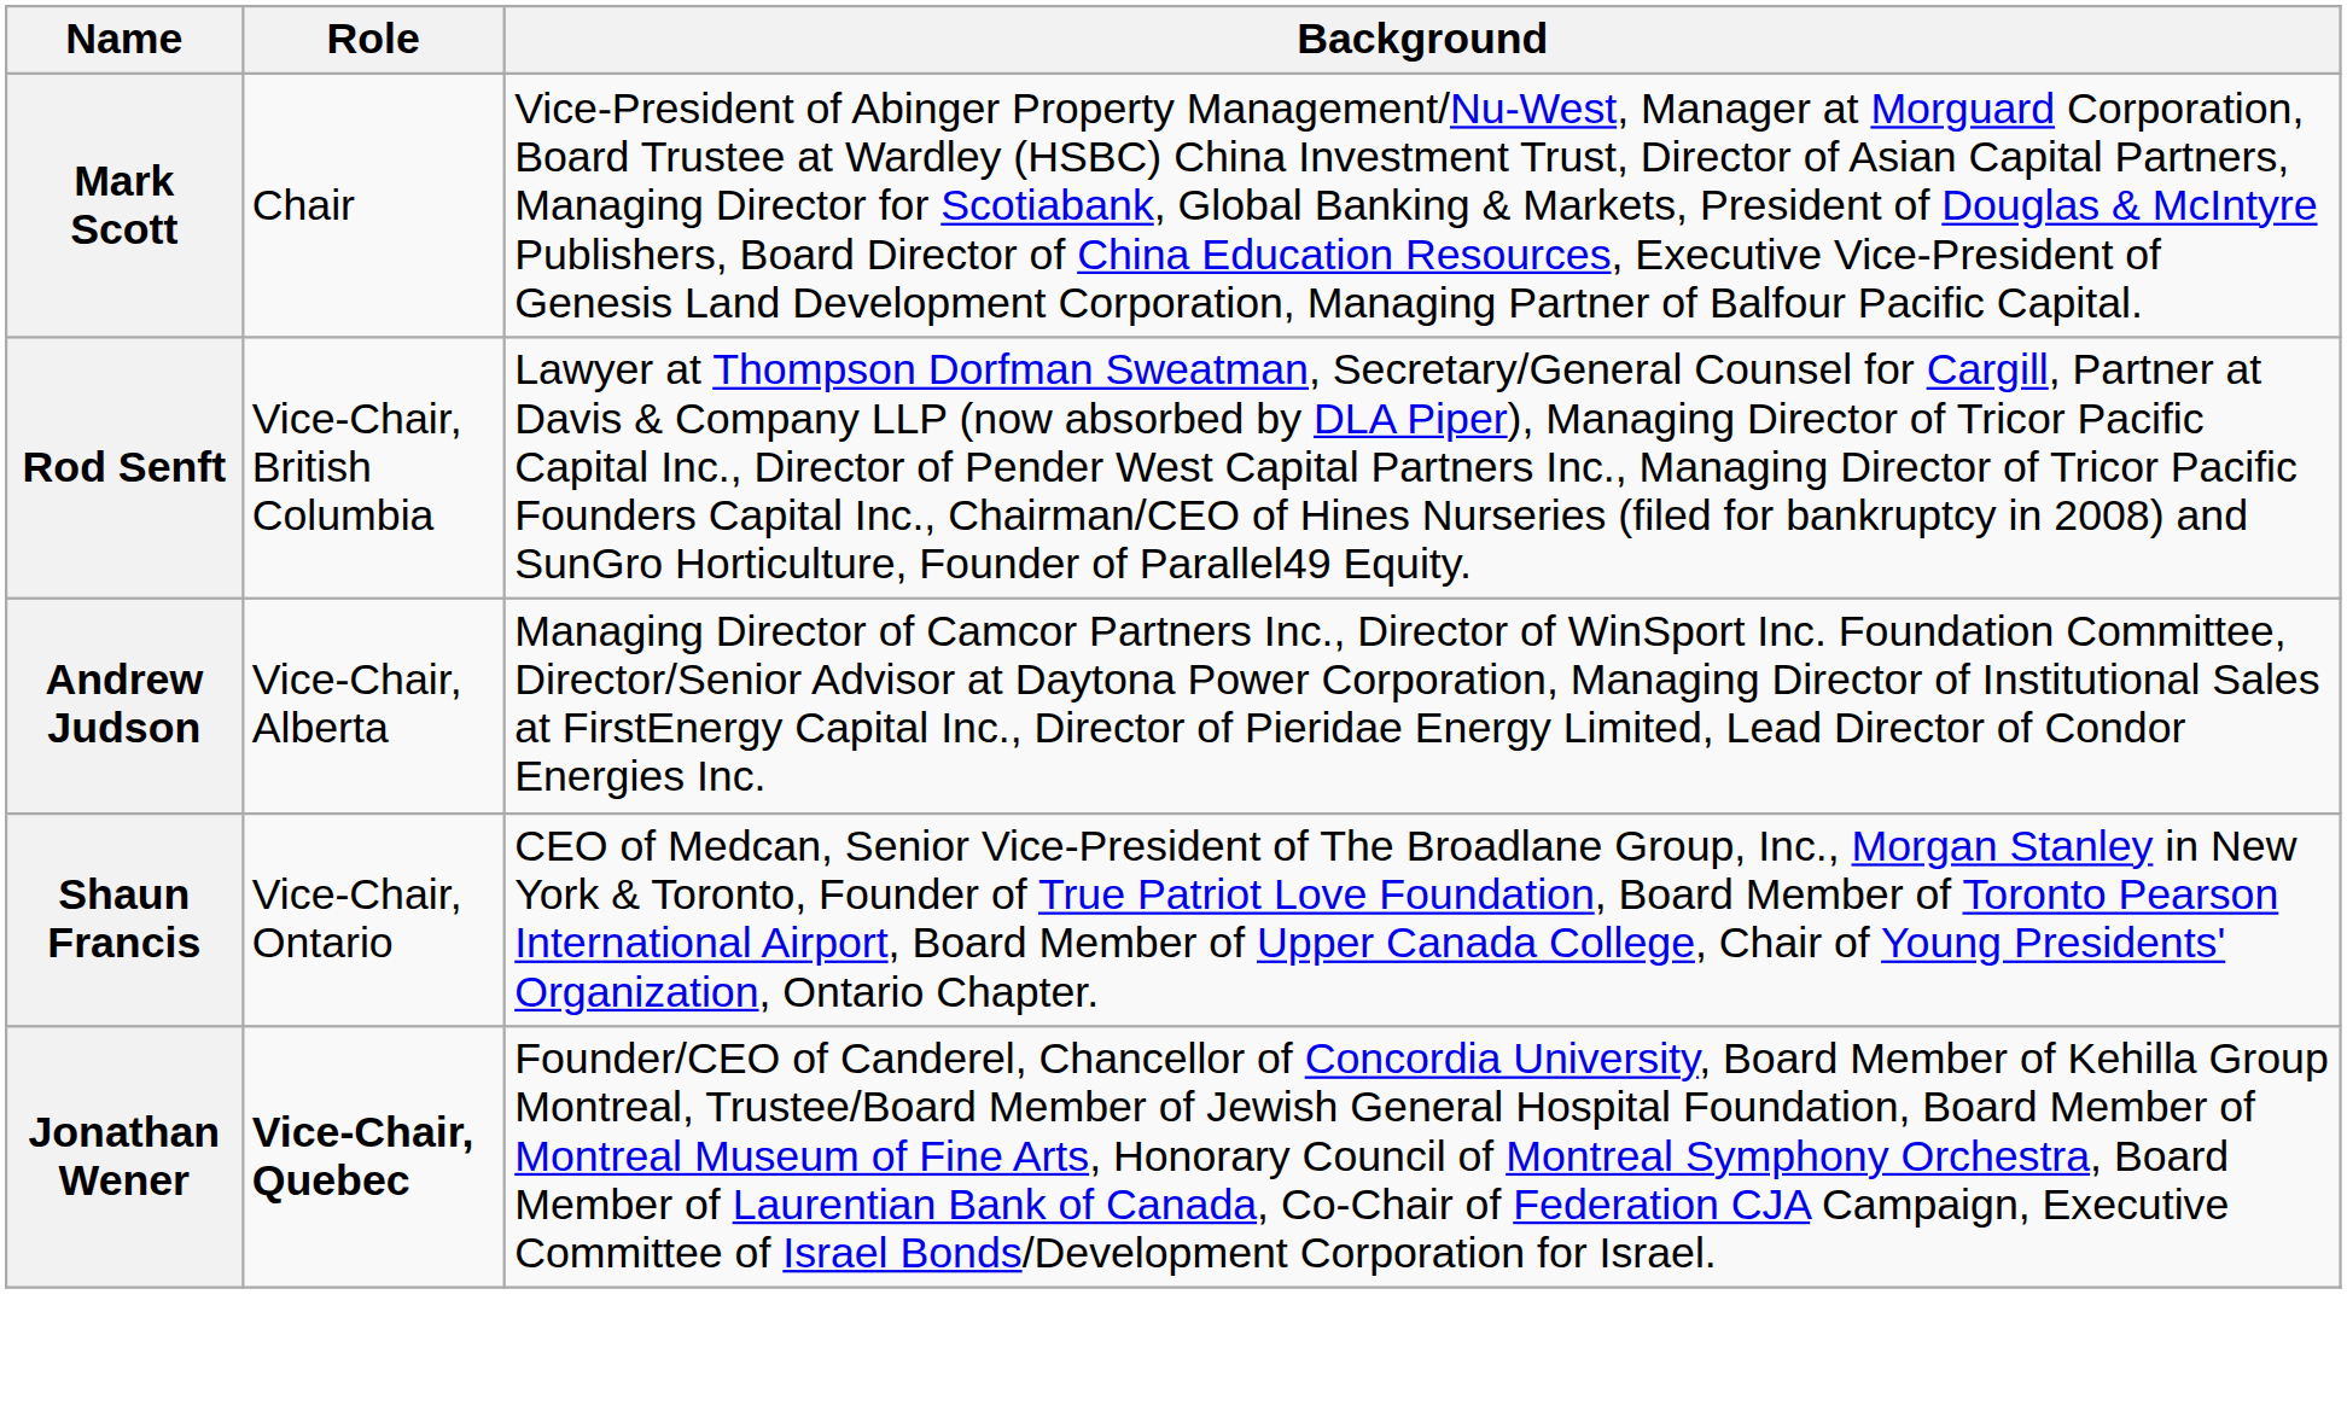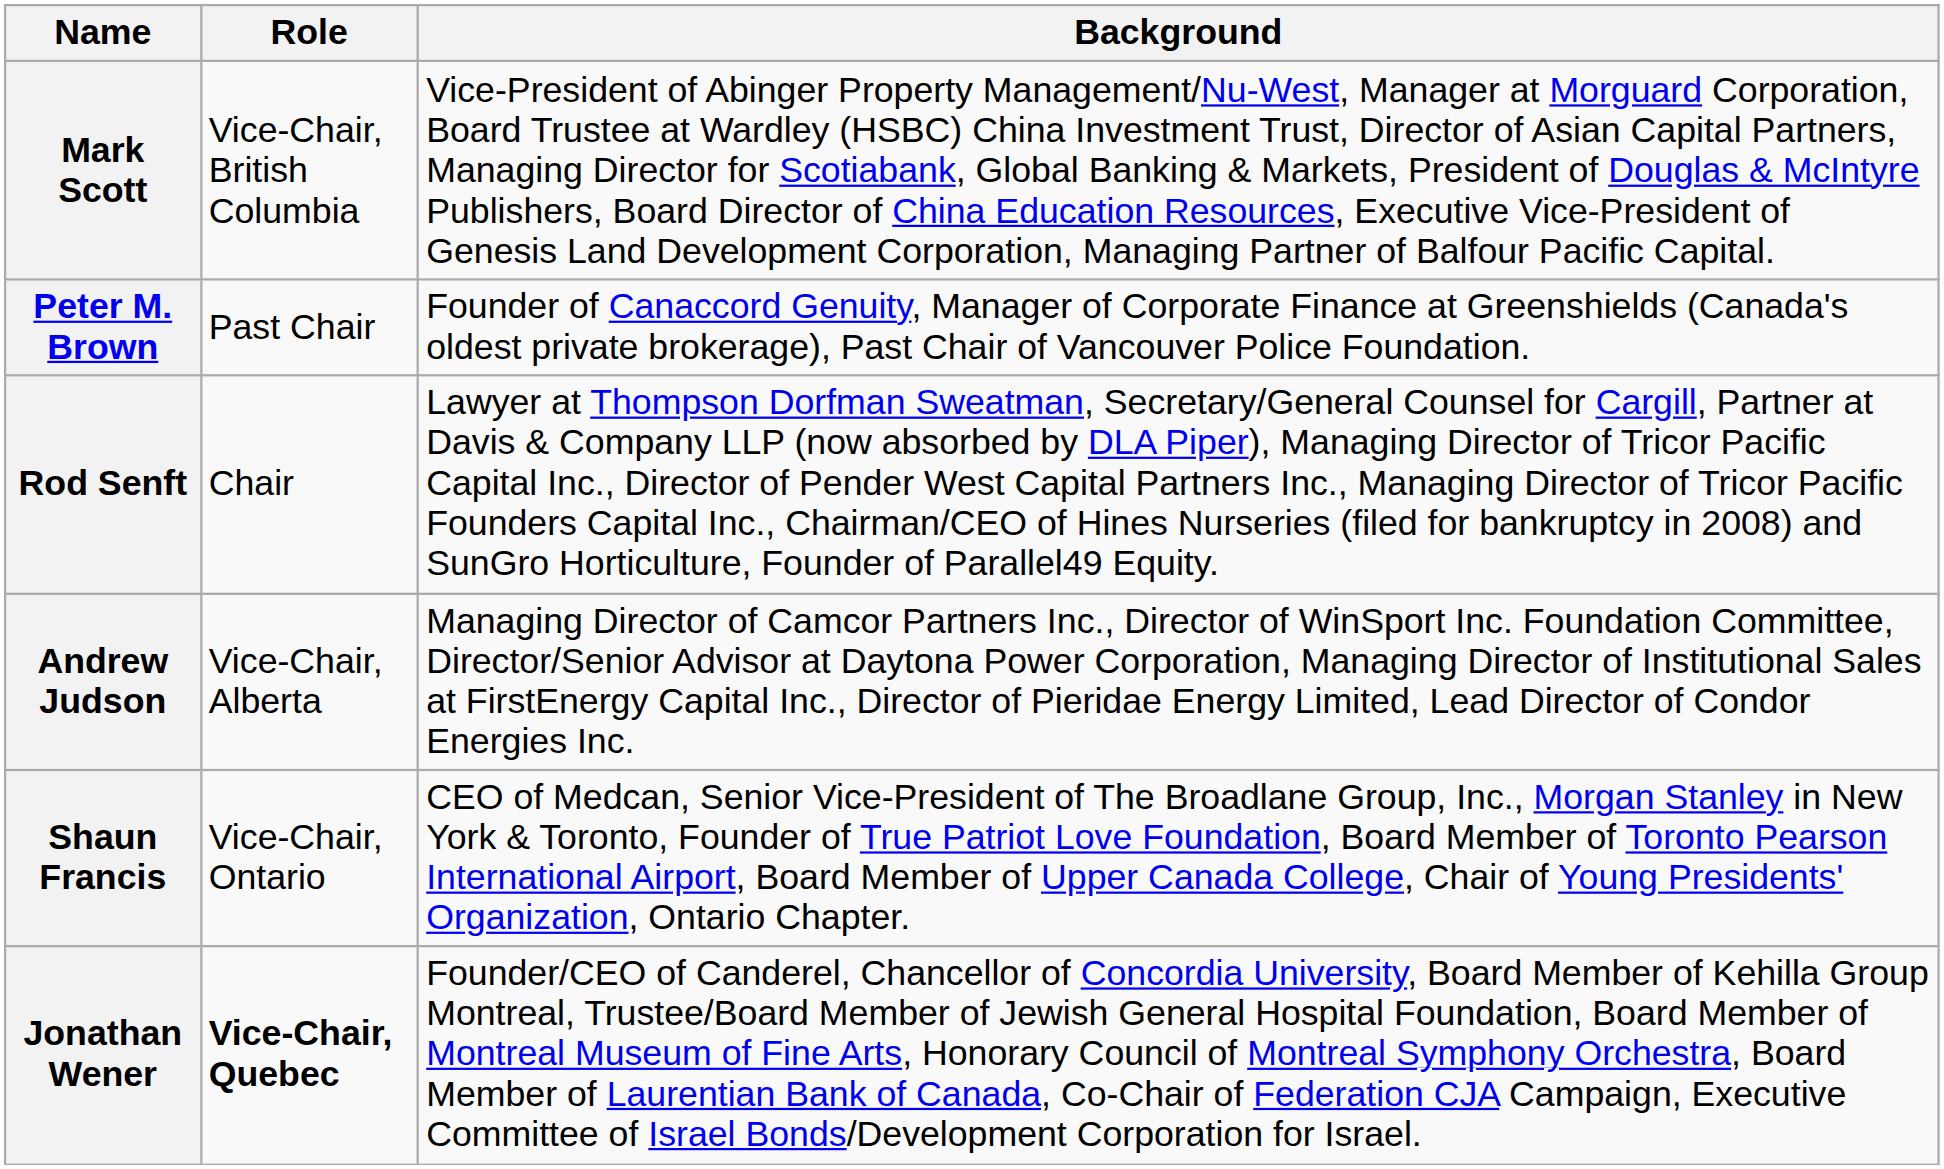Mark Scott | Role: Chair -> Vice-Chair, British Columbia
+ row: Peter M. Brown | Past Chair | Founder of Canaccord Genuity, Manager of Corporate Finance at Greenshields (Canada's oldest private brokerage), Past Chair of Vancouver Police Foundation.
Rod Senft | Role: Vice-Chair, British Columbia -> Chair
